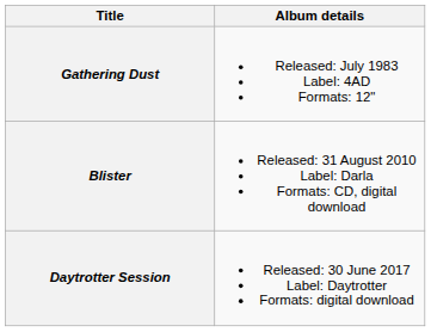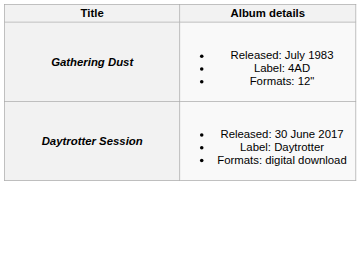- row: Blister | Released: 31 August 2010 Label: Darla Formats: CD, digital download
